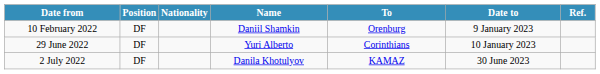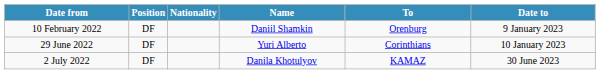- column: Ref.
